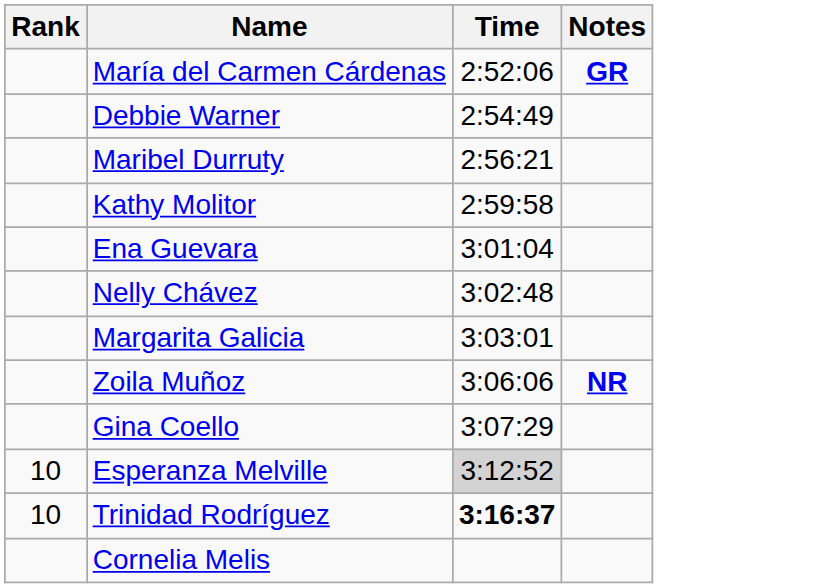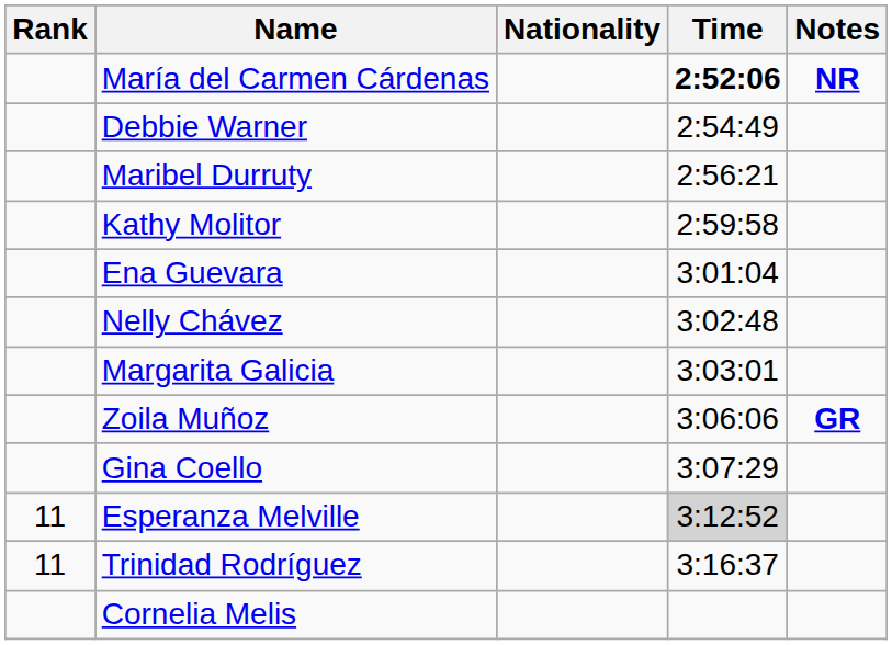+ column: Nationality
María del Carmen Cárdenas | Time: normal -> bold
María del Carmen Cárdenas | Notes: GR -> NR
Zoila Muñoz | Notes: NR -> GR
Esperanza Melville | Rank: 10 -> 11
Trinidad Rodríguez | Rank: 10 -> 11
Trinidad Rodríguez | Time: bold -> normal
